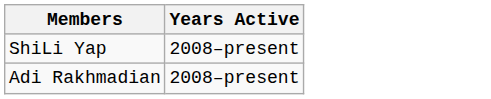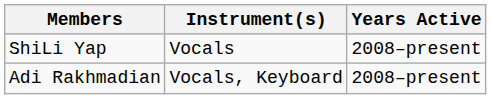+ column: Instrument(s) | Vocals | Vocals, Keyboard
